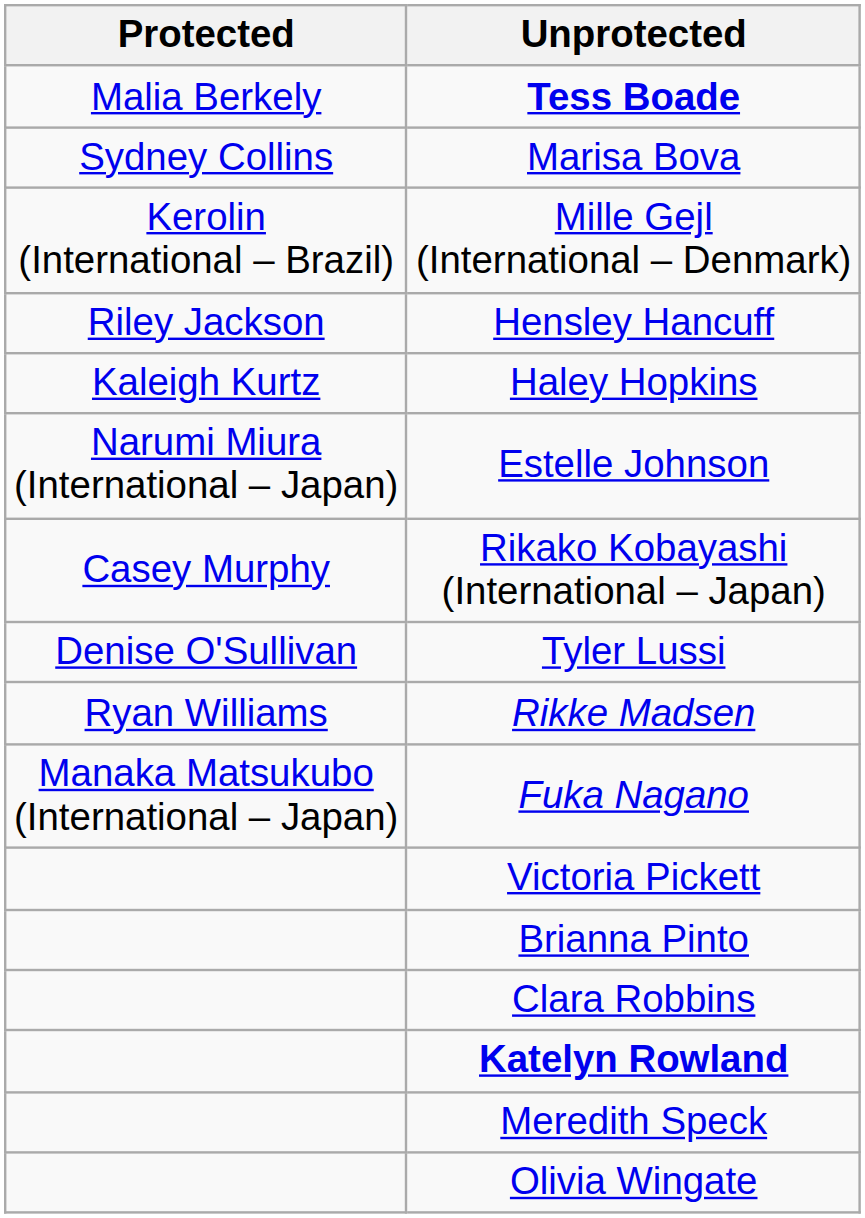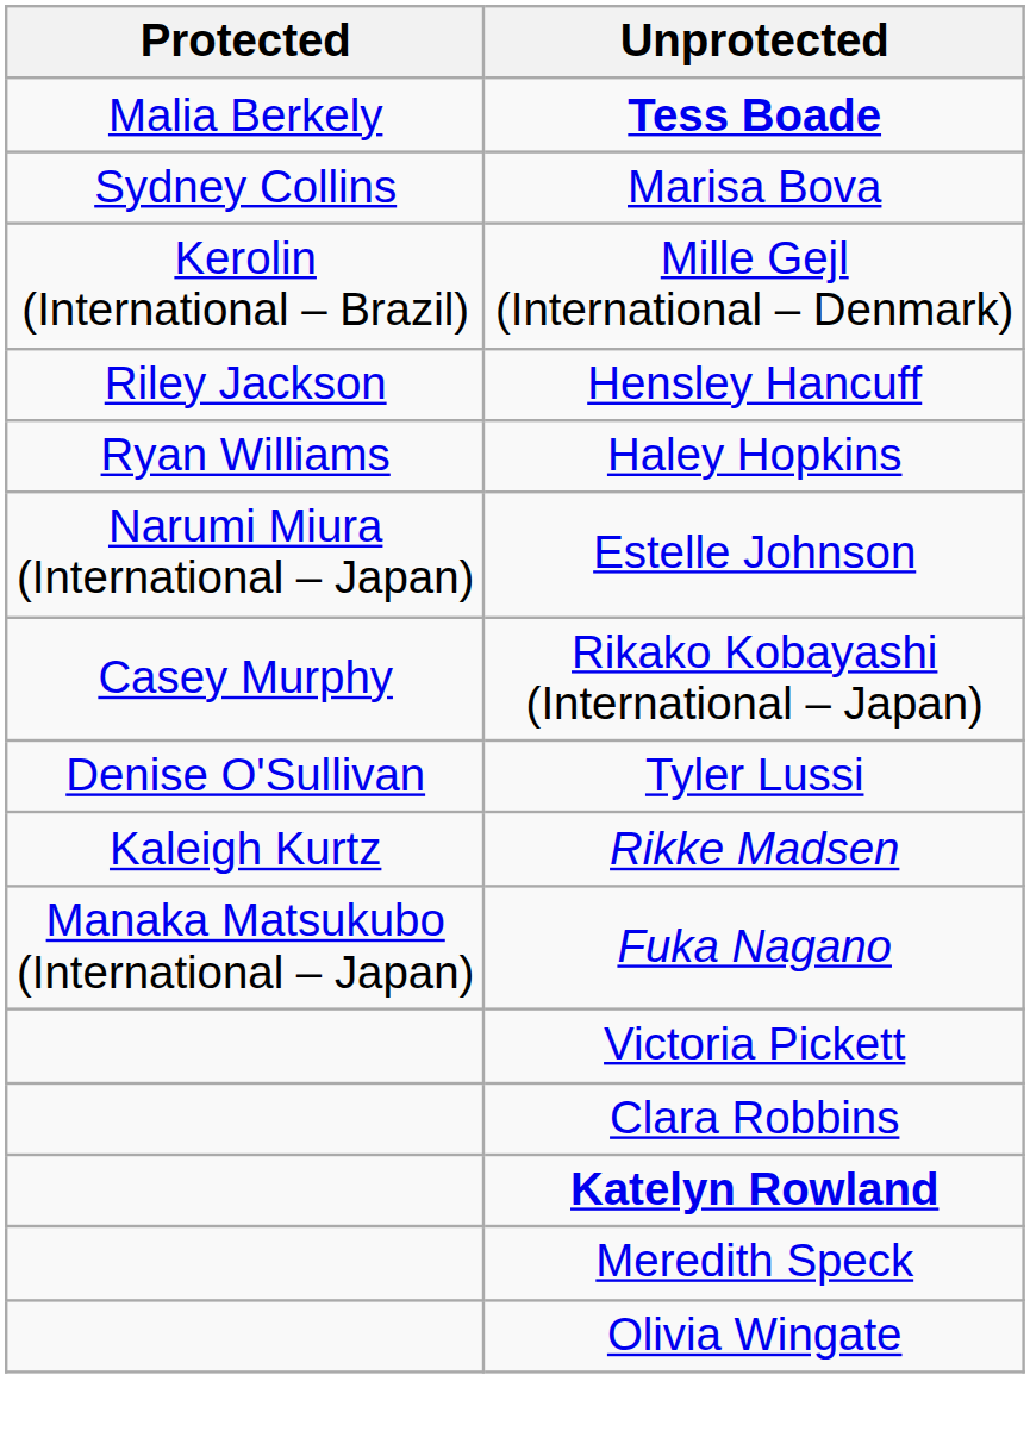Haley Hopkins | Protected: Kaleigh Kurtz -> Ryan Williams
Rikke Madsen | Protected: Ryan Williams -> Kaleigh Kurtz
- row: Brianna Pinto
